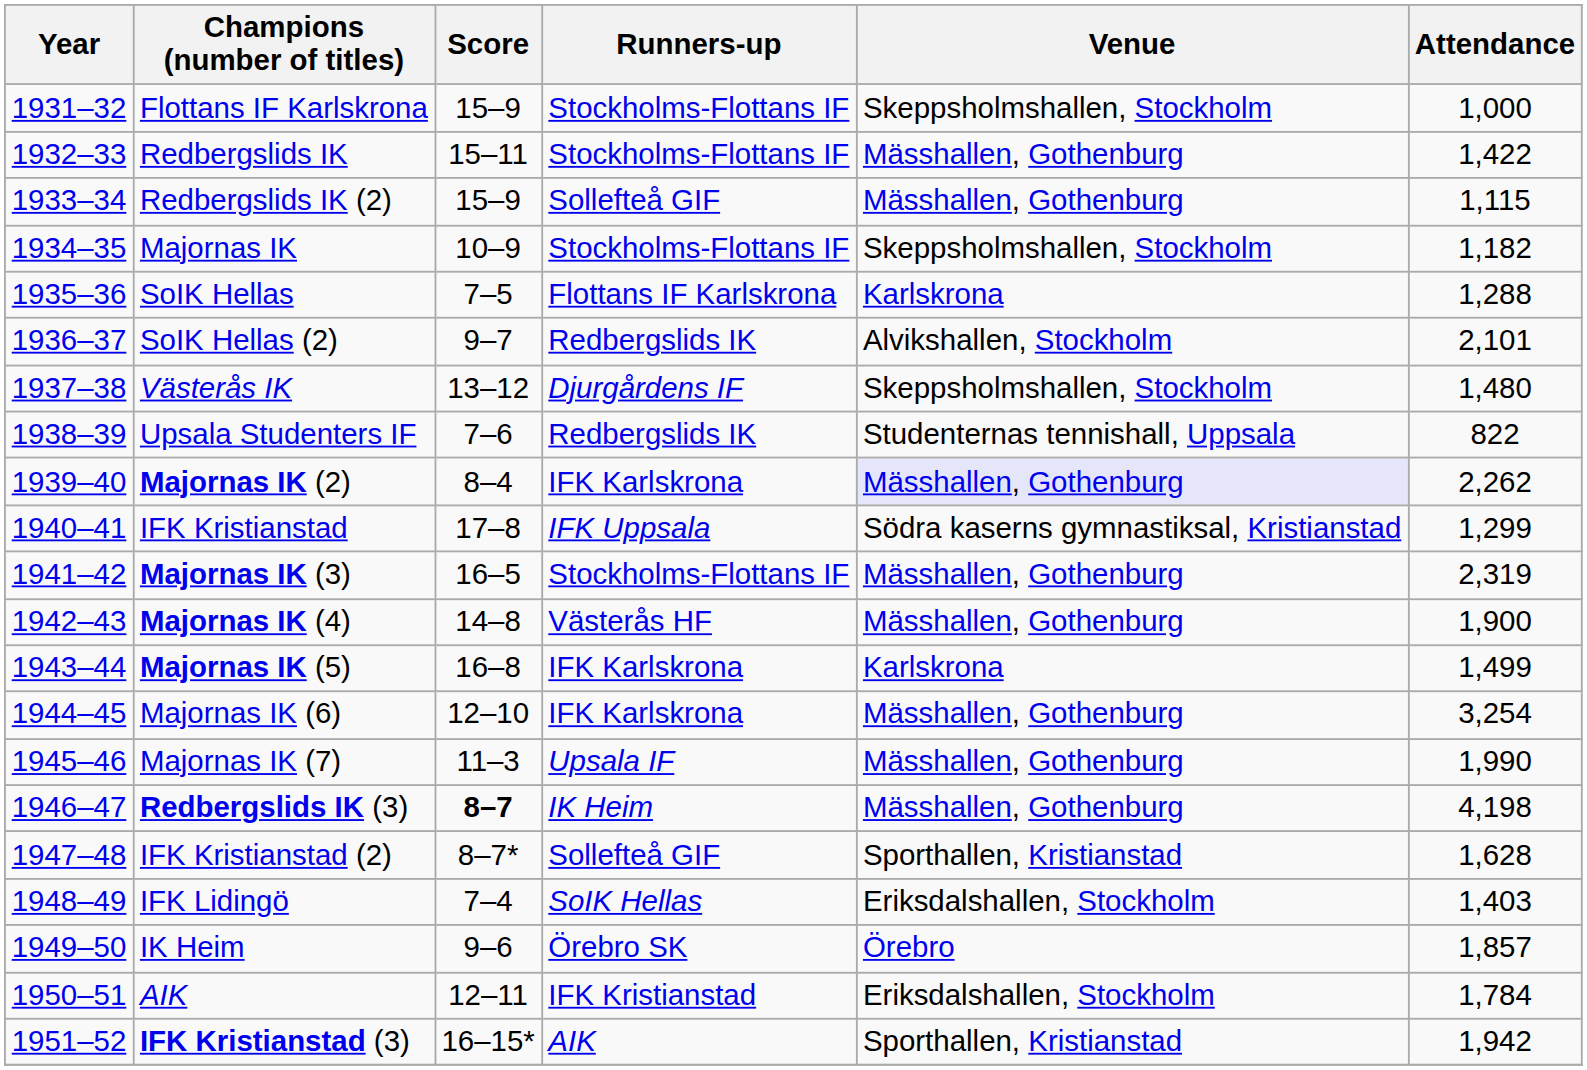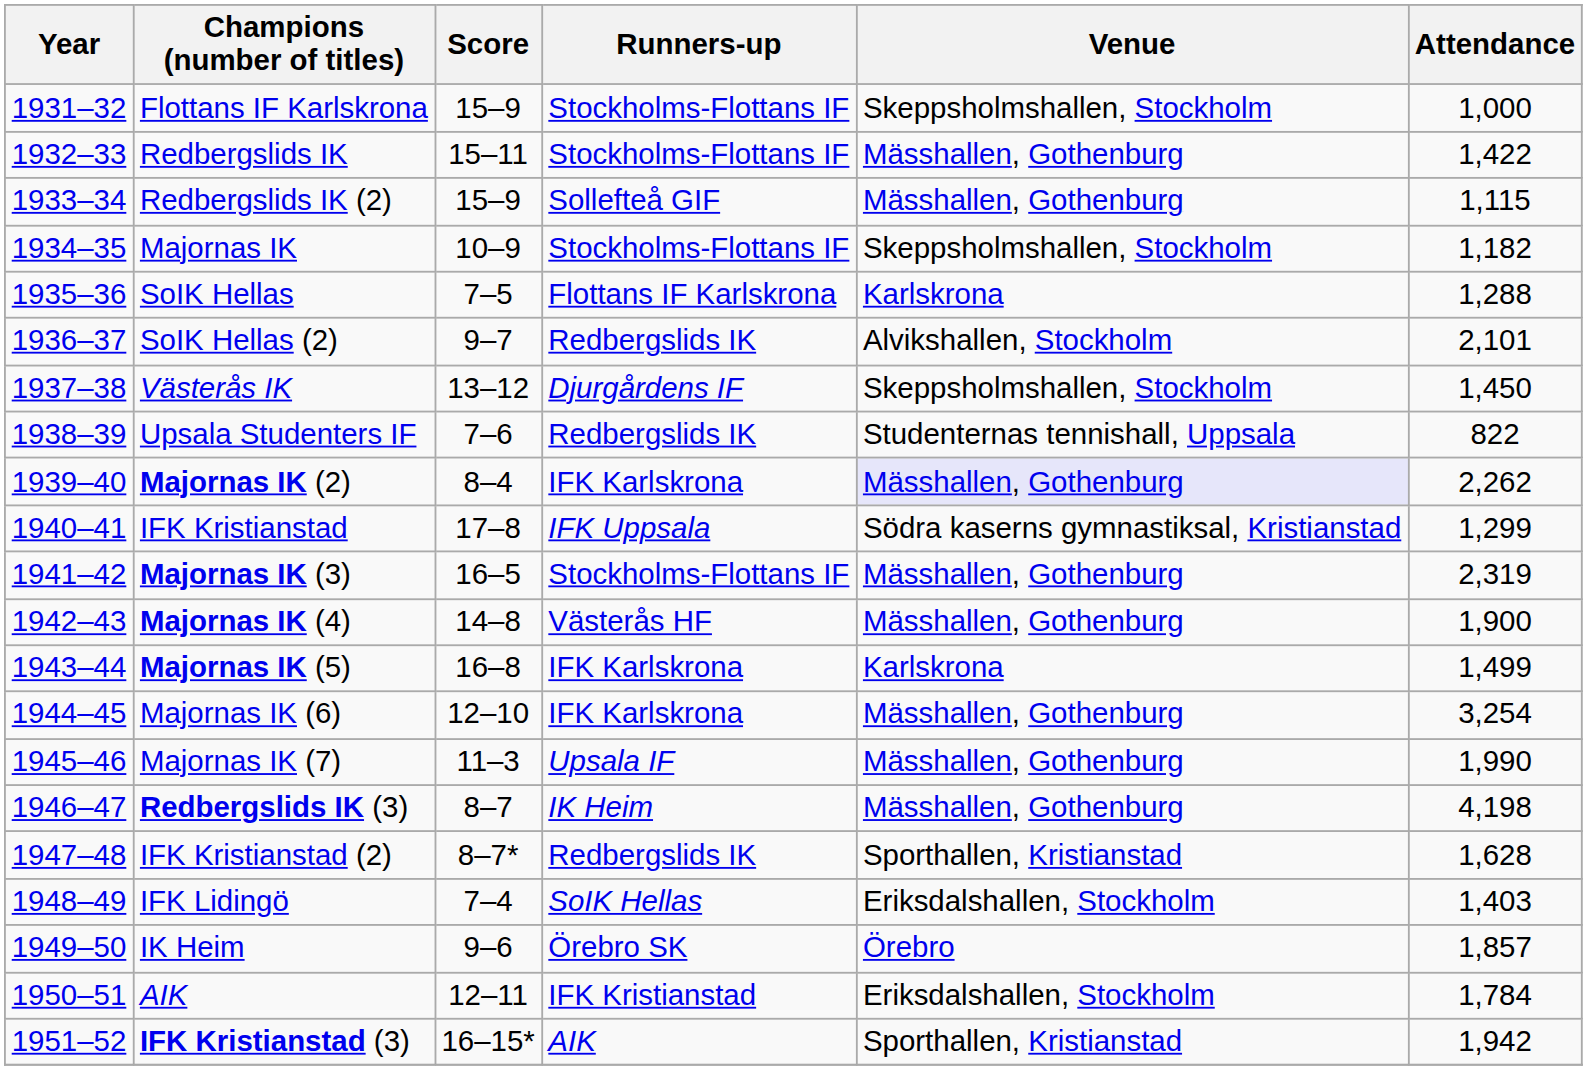Västerås IK | Attendance: 1,480 -> 1,450
Redbergslids IK (3) | Score: bold -> normal
IFK Kristianstad (2) | Runners-up: Sollefteå GIF -> Redbergslids IK
